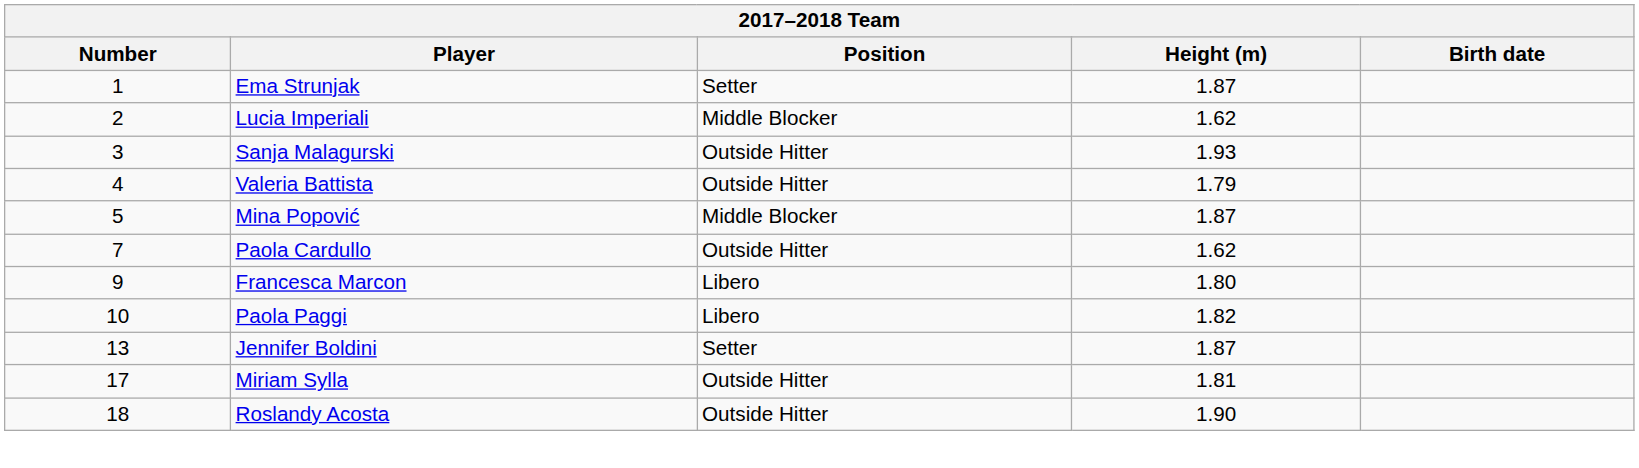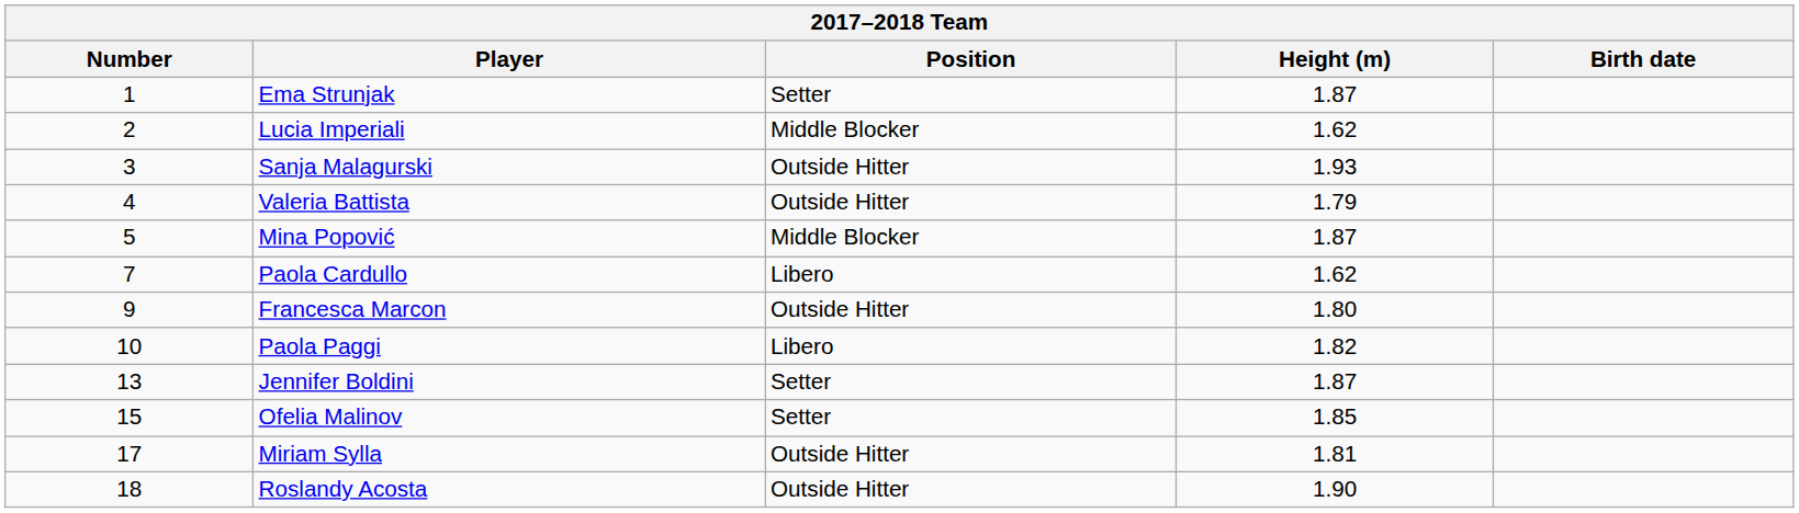Paola Cardullo | Position: Outside Hitter -> Libero
Francesca Marcon | Position: Libero -> Outside Hitter
+ row: 15 | Ofelia Malinov | Setter | 1.85
